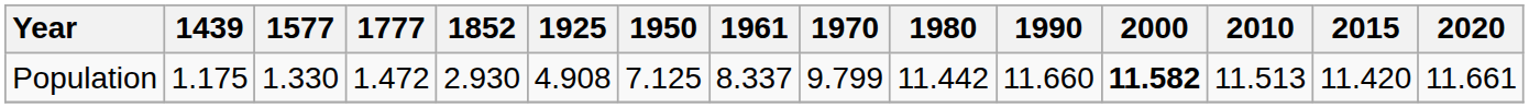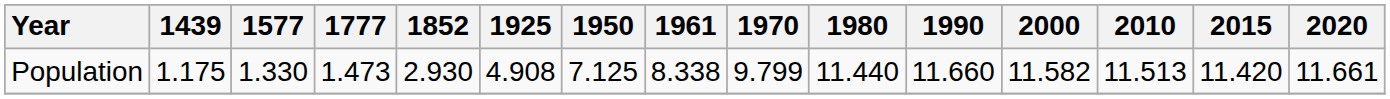Population | 1777: 1.472 -> 1.473
Population | 1961: 8.337 -> 8.338
Population | 1980: 11.442 -> 11.440
Population | 2000: bold -> normal
